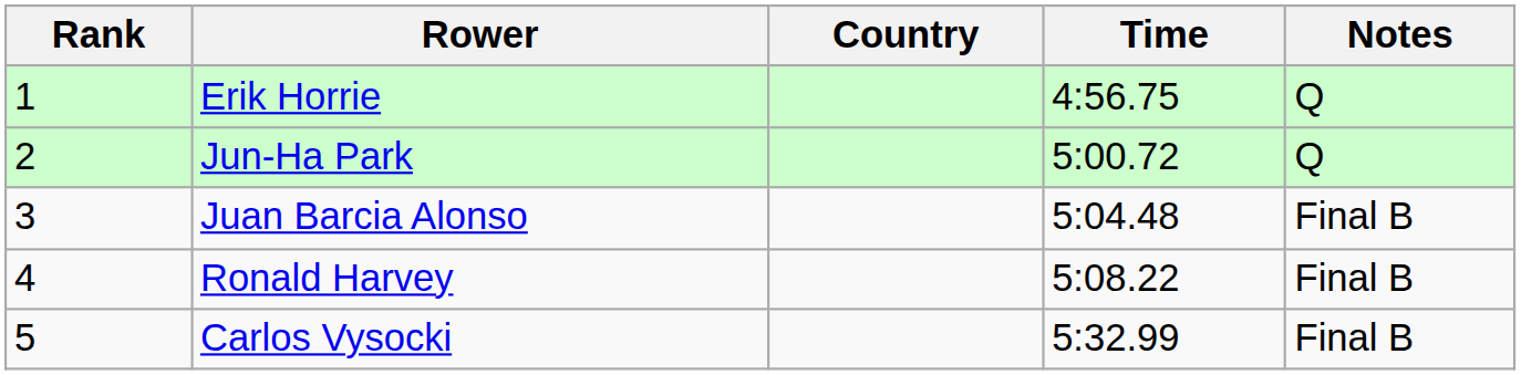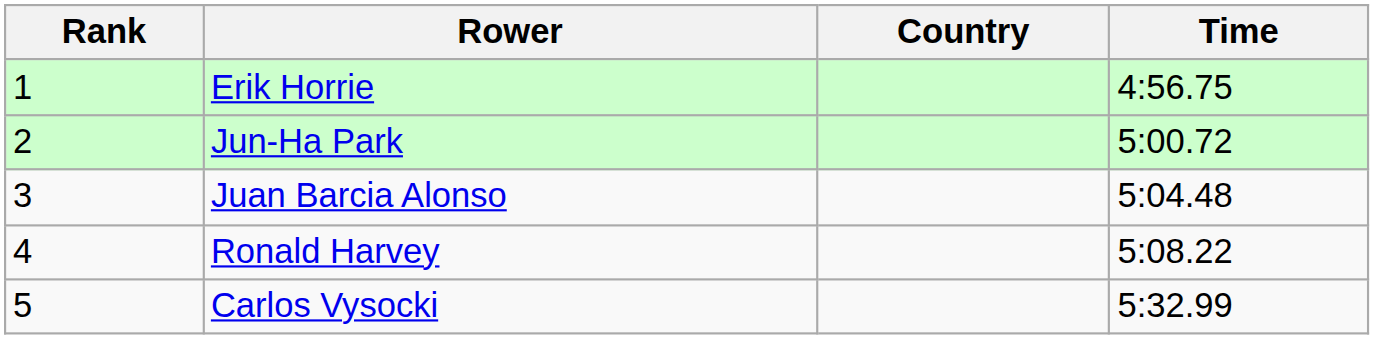- column: Notes | Q | Q | Final B | Final B | Final B
